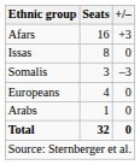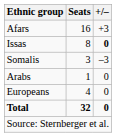Issas | +/–: normal -> bold
rows swapped: Europeans <-> Arabs
